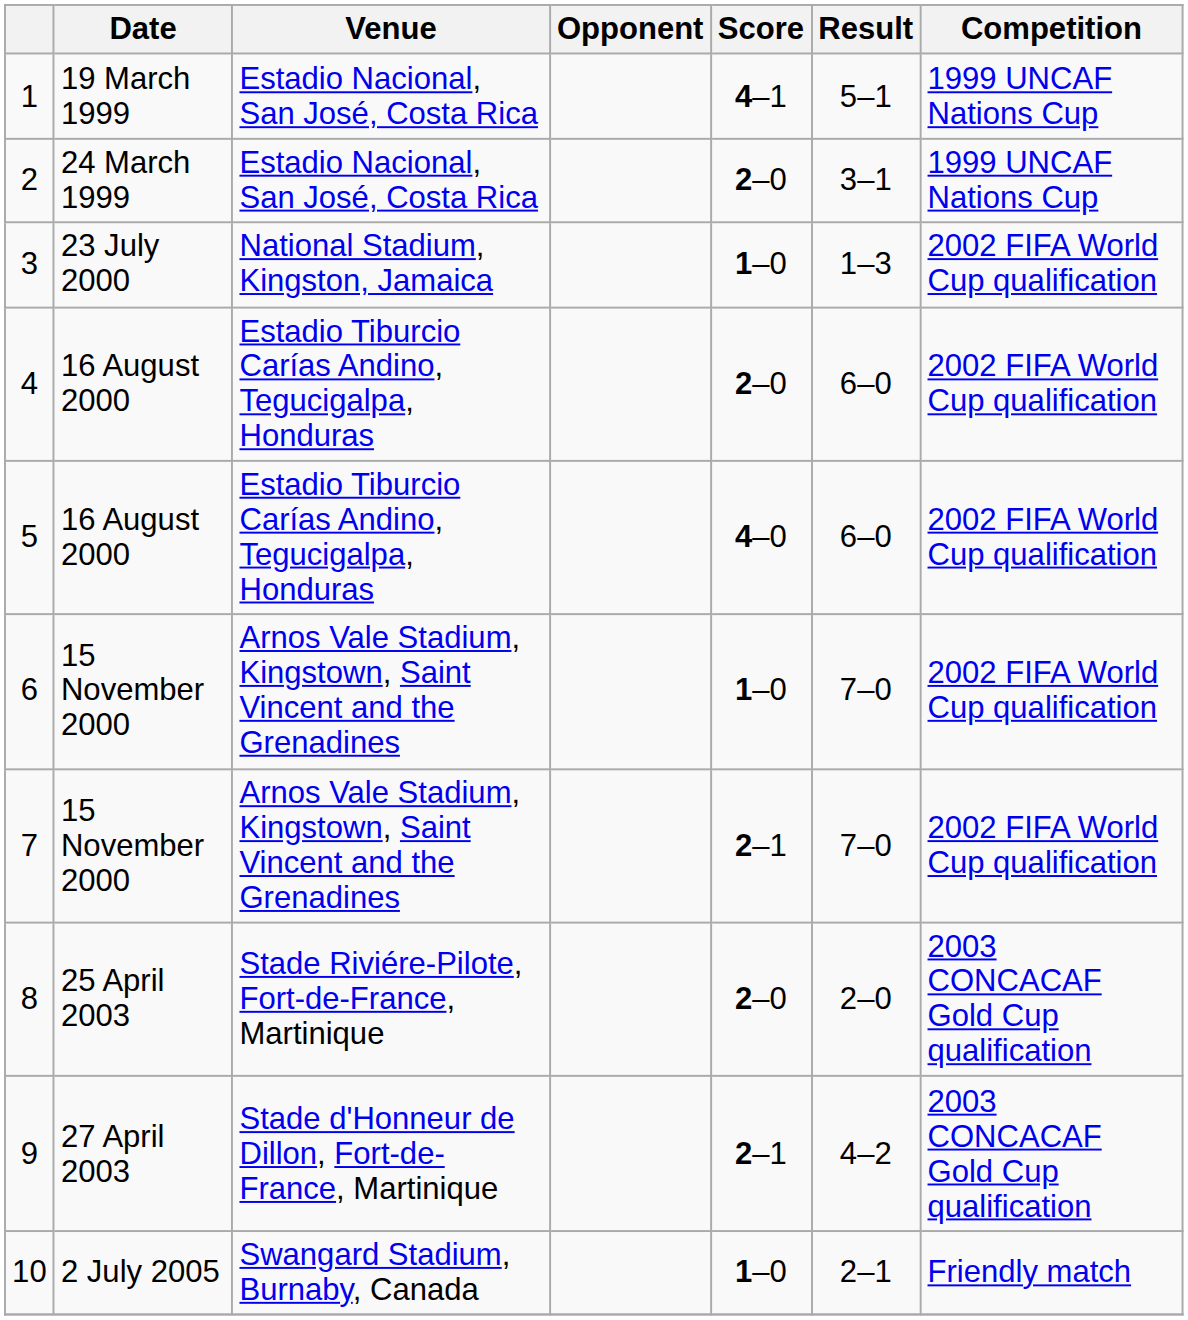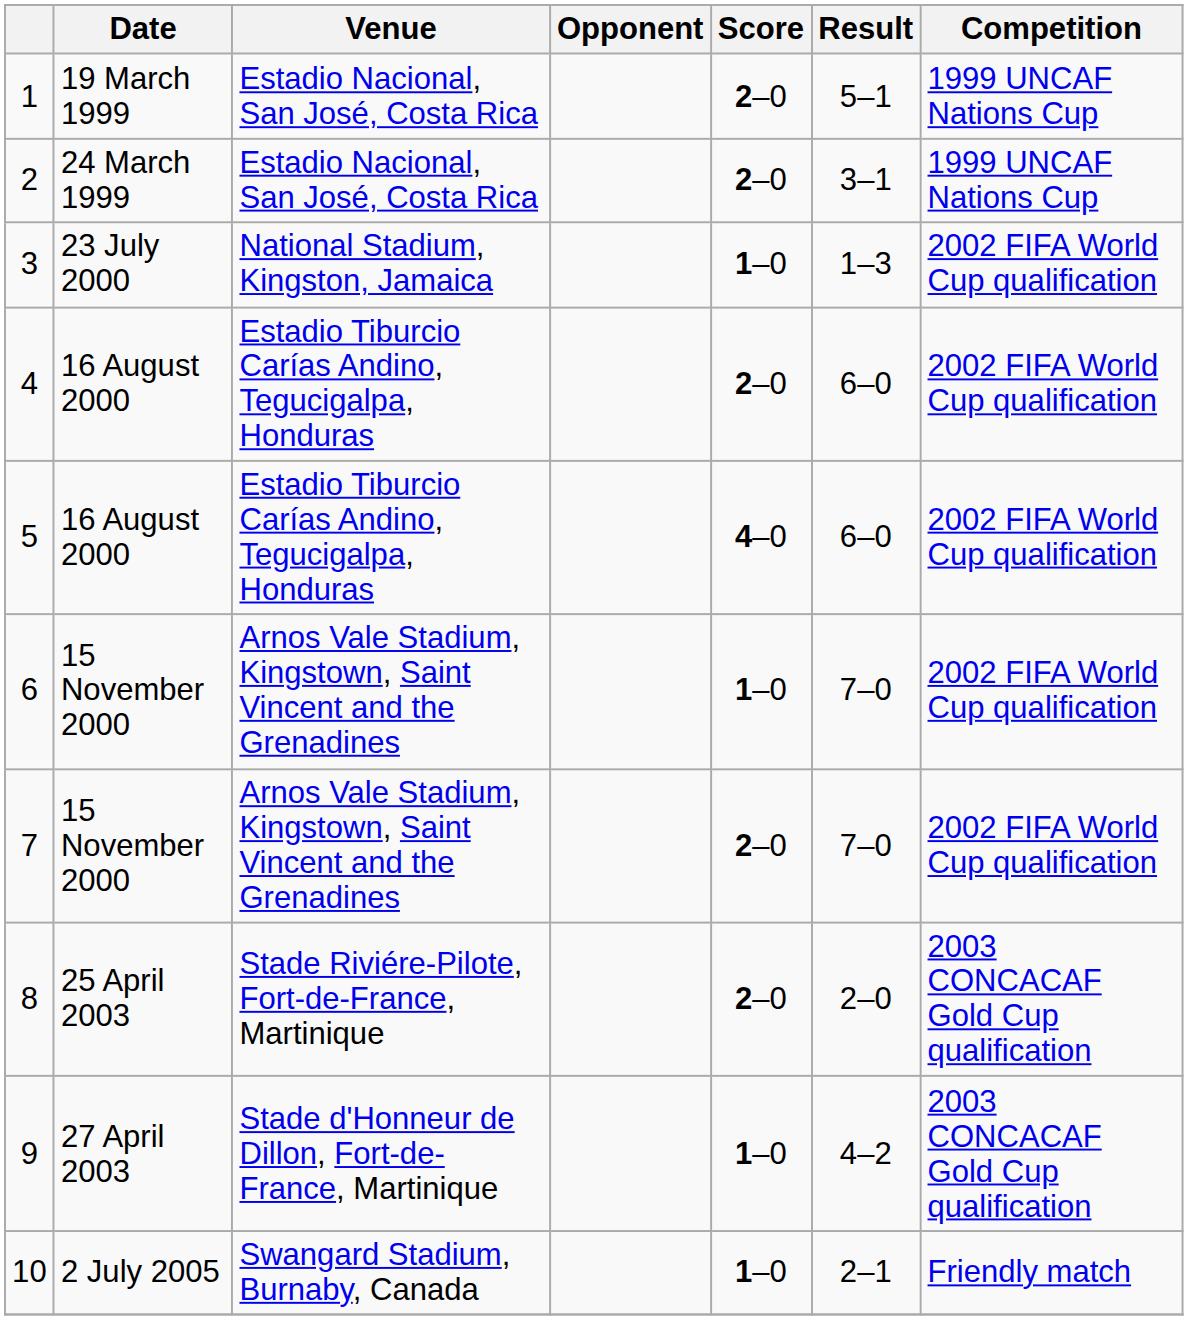1 | Score: 4–1 -> 2–0
7 | Score: 2–1 -> 2–0
9 | Score: 2–1 -> 1–0
